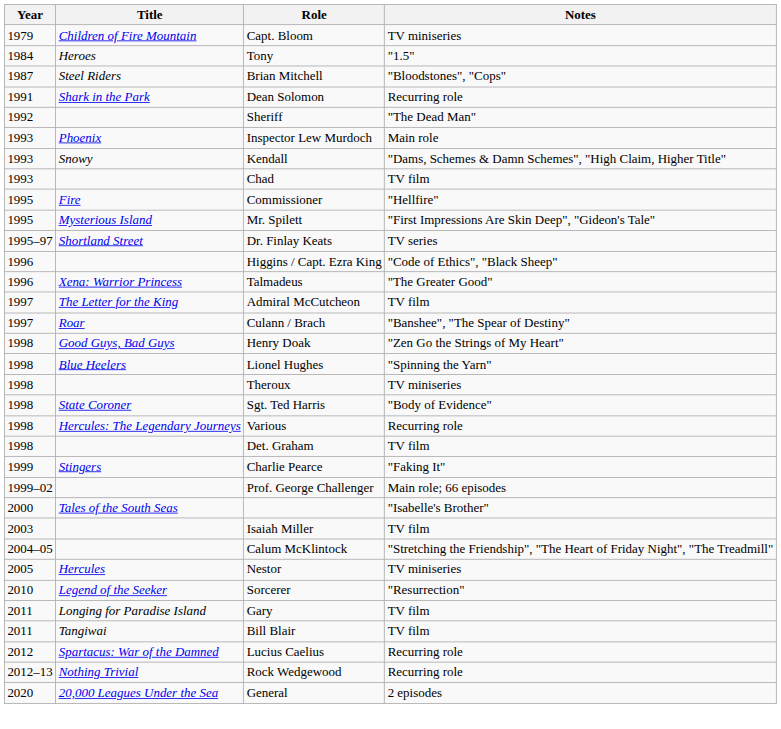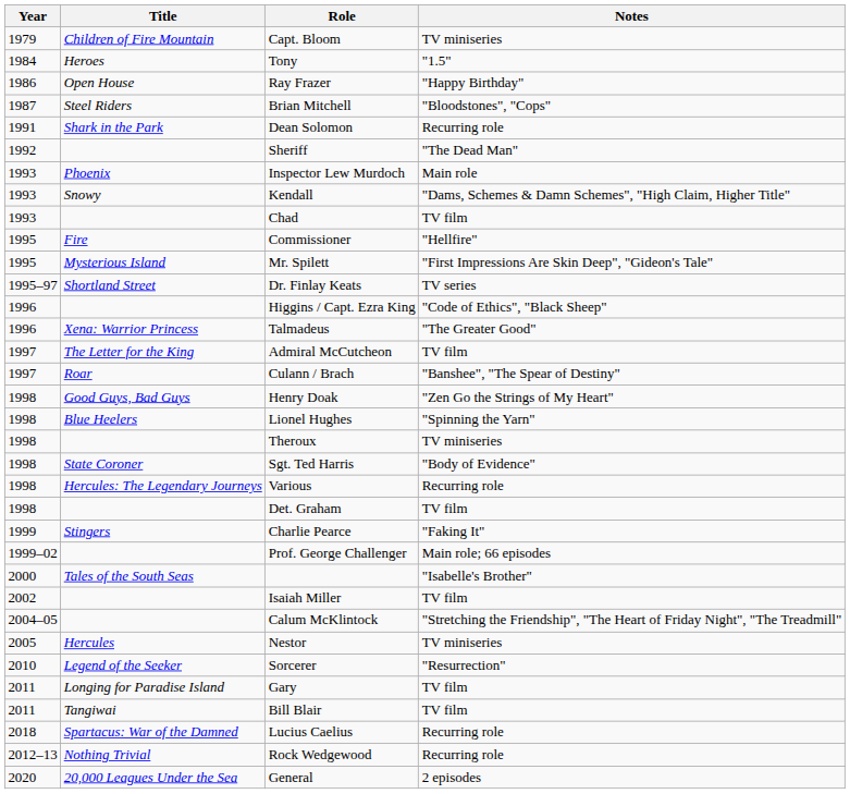+ row: 1986 | Open House | Ray Frazer | "Happy Birthday"
Isaiah Miller | Year: 2003 -> 2002
Lucius Caelius | Year: 2012 -> 2018
